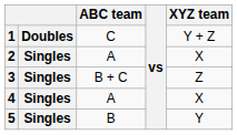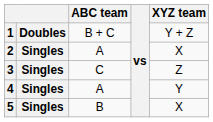1 | ABC team: C -> B + C
3 | ABC team: B + C -> C
4 | XYZ team: X -> Y
5 | XYZ team: Y -> X
